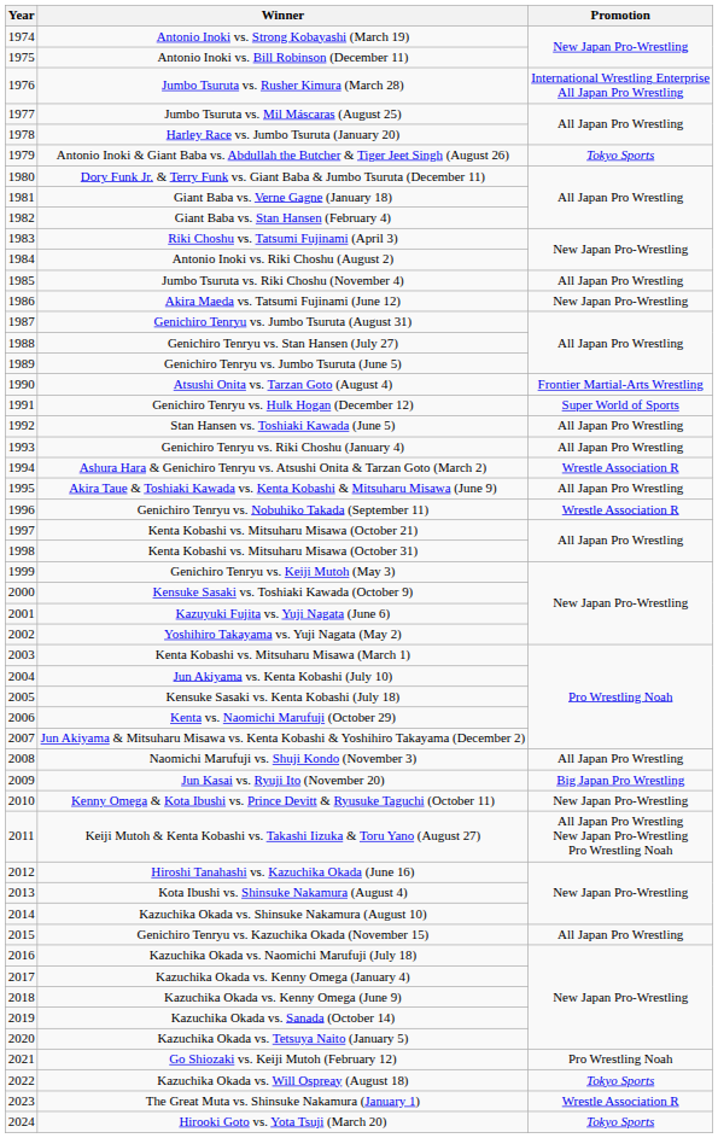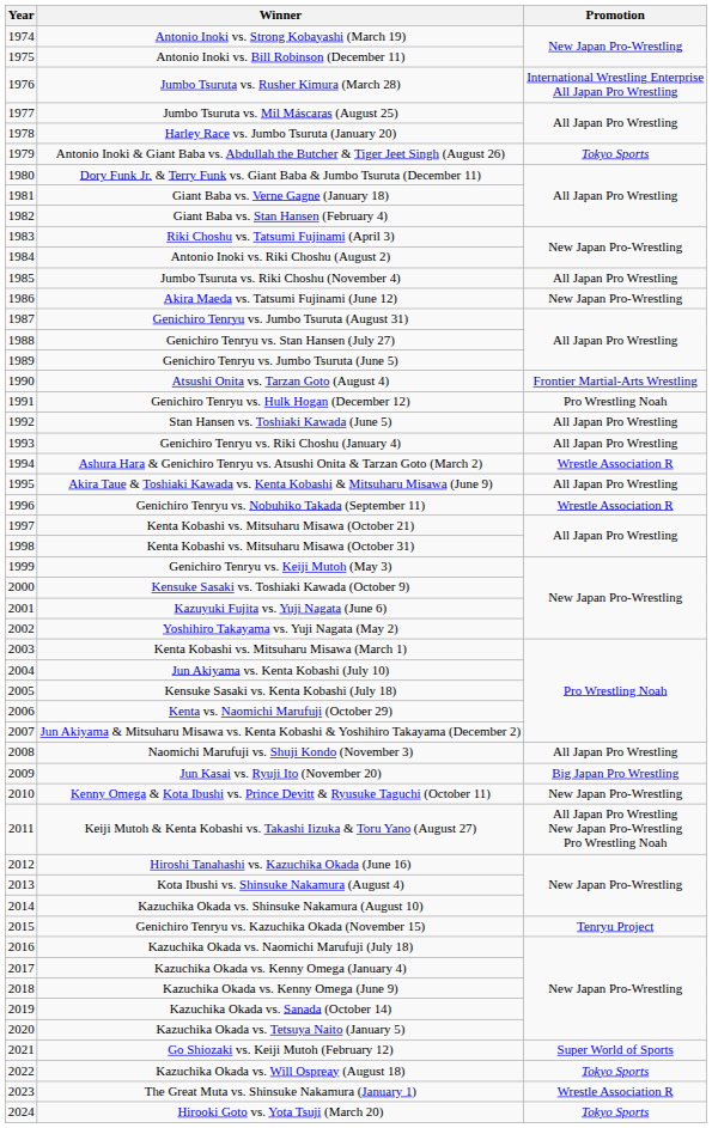Genichiro Tenryu vs. Hulk Hogan (December 12) | Promotion: Super World of Sports -> Pro Wrestling Noah
Genichiro Tenryu vs. Kazuchika Okada (November 15) | Promotion: All Japan Pro Wrestling -> Tenryu Project
Go Shiozaki vs. Keiji Mutoh (February 12) | Promotion: Pro Wrestling Noah -> Super World of Sports
